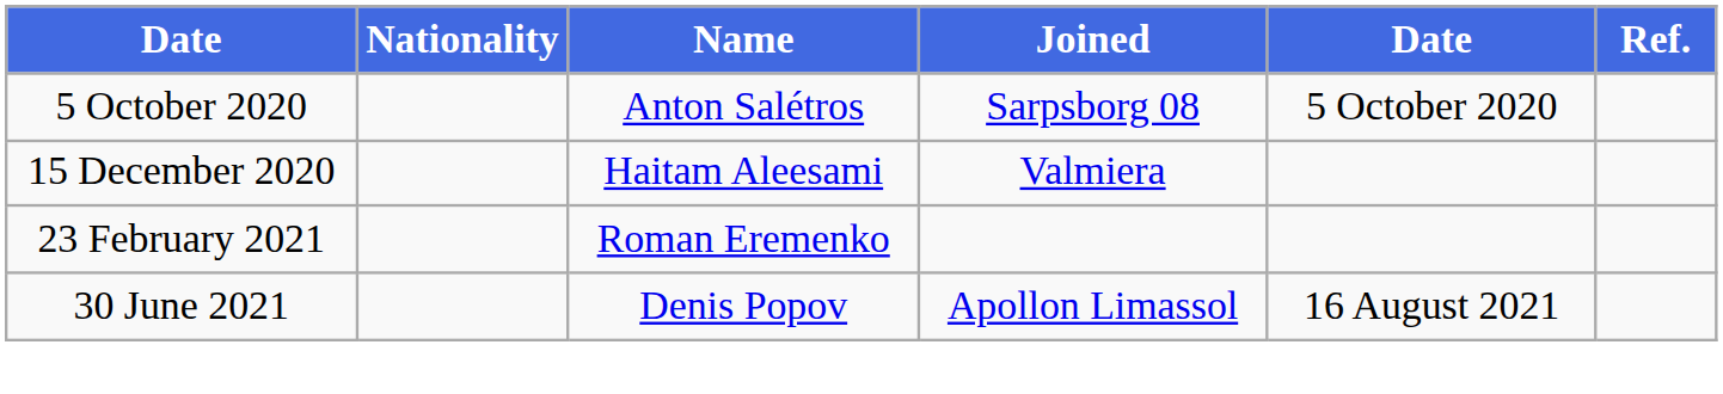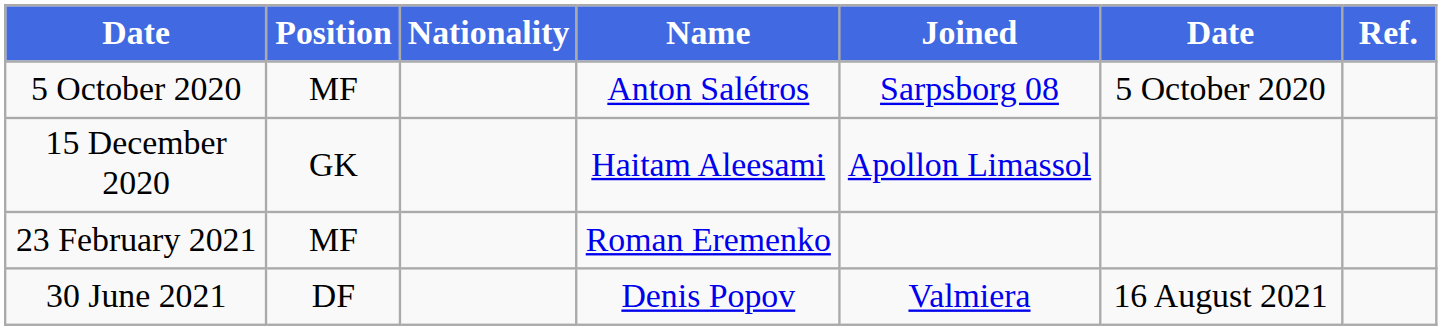+ column: Position | MF | GK | MF | DF
15 December 2020 | Joined: Valmiera -> Apollon Limassol
30 June 2021 | Joined: Apollon Limassol -> Valmiera
